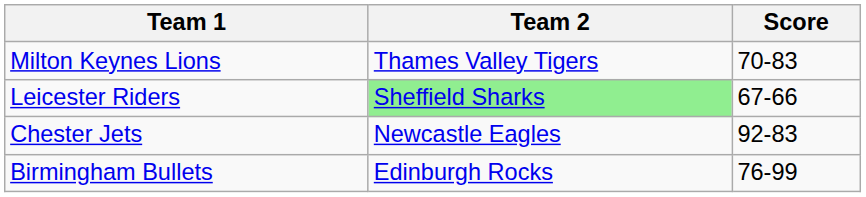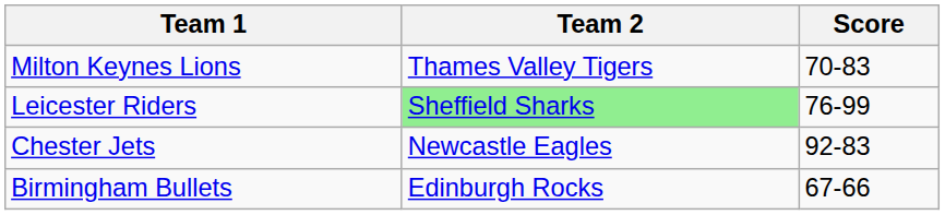Leicester Riders | Score: 67-66 -> 76-99
Birmingham Bullets | Score: 76-99 -> 67-66
